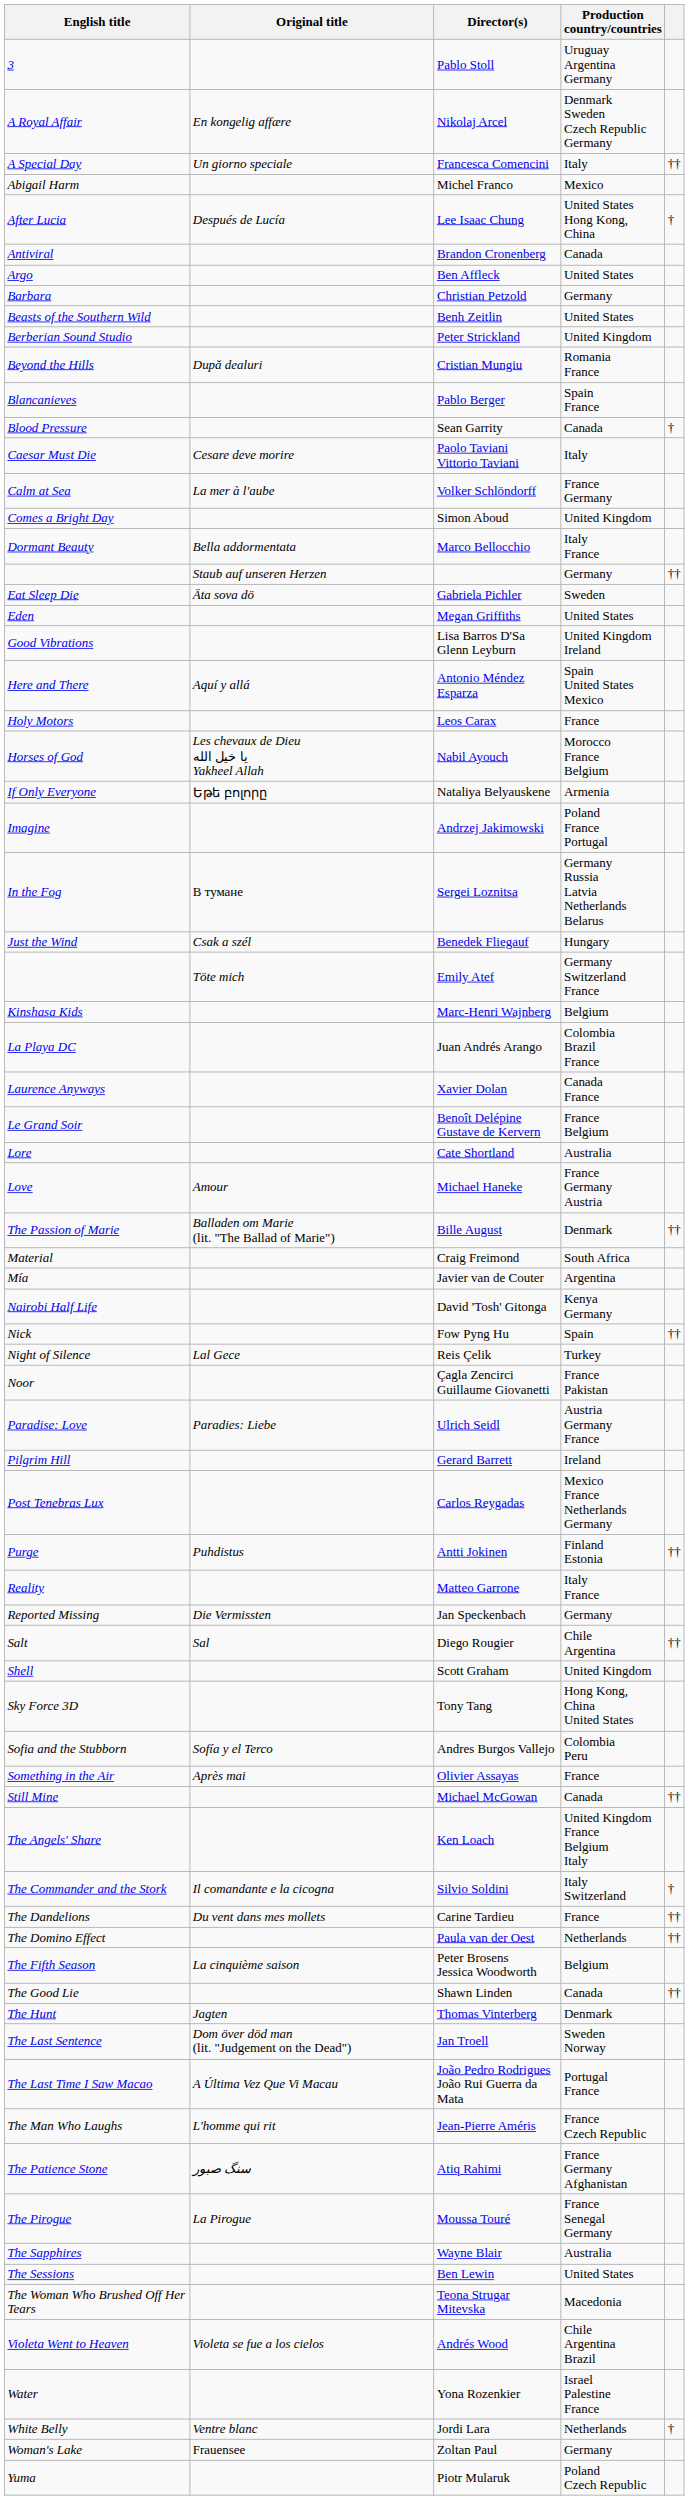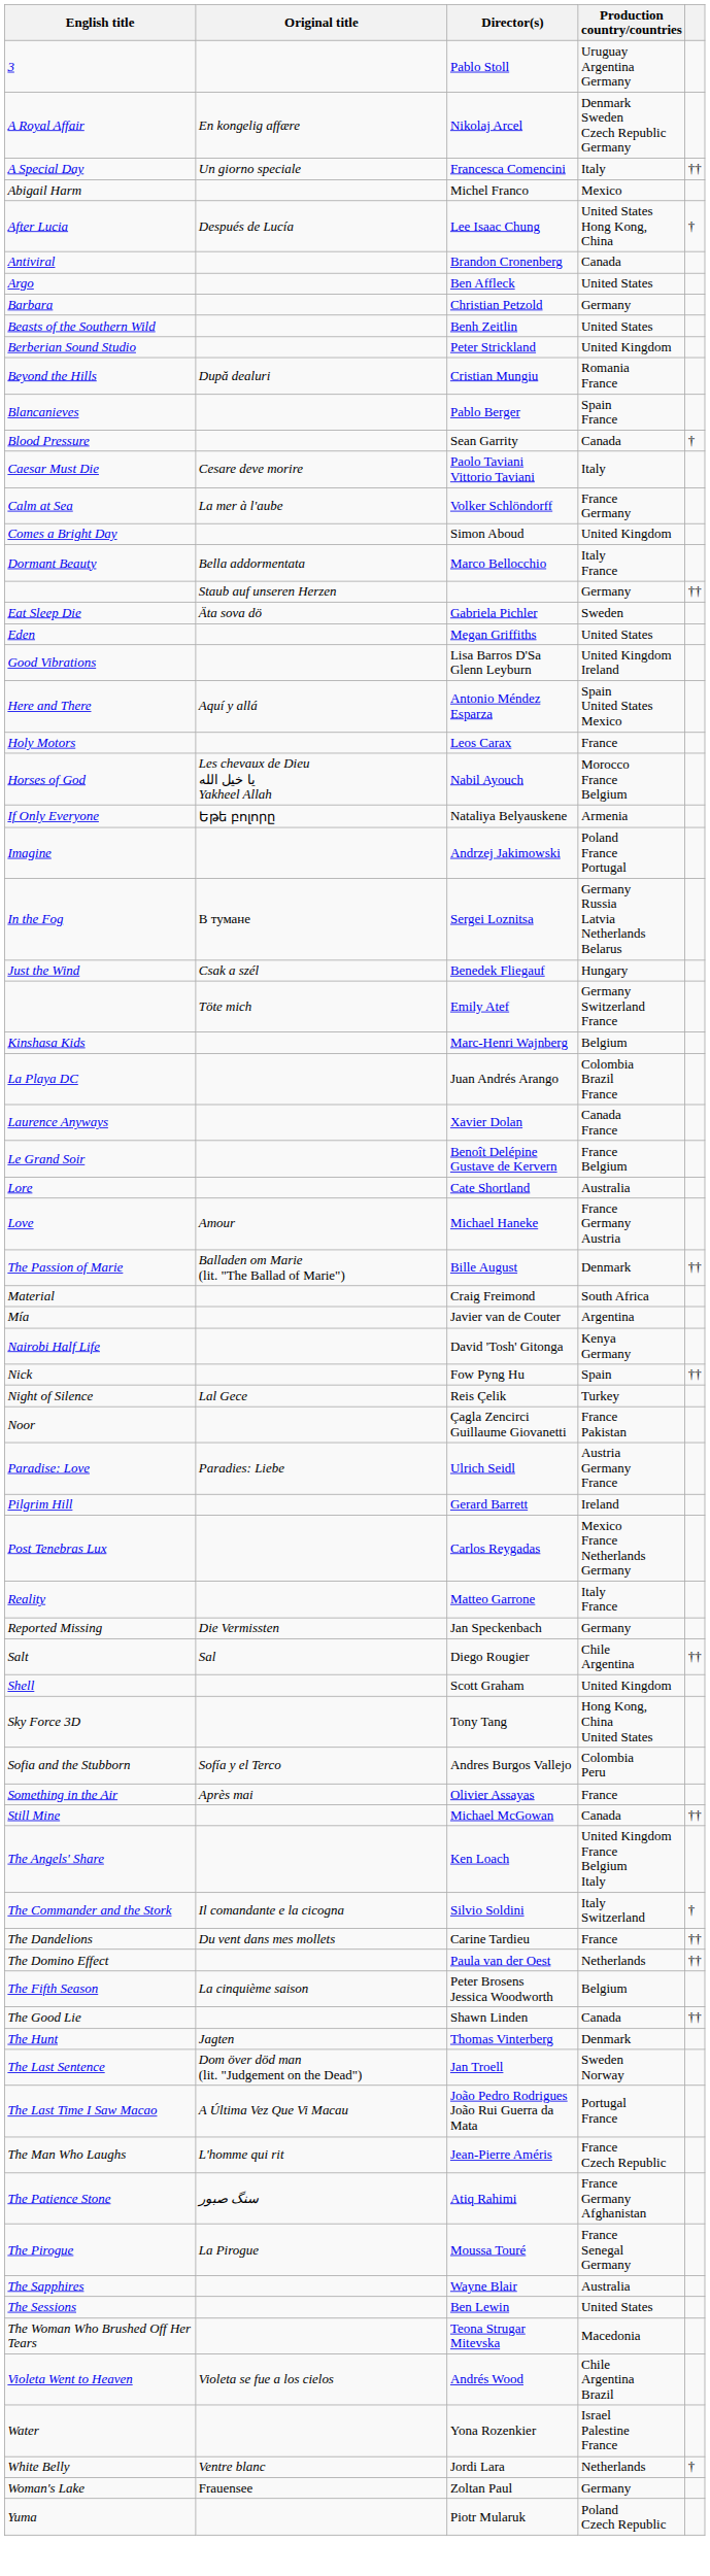- row: Purge | Puhdistus | Antti Jokinen | Finland Estonia | ††
